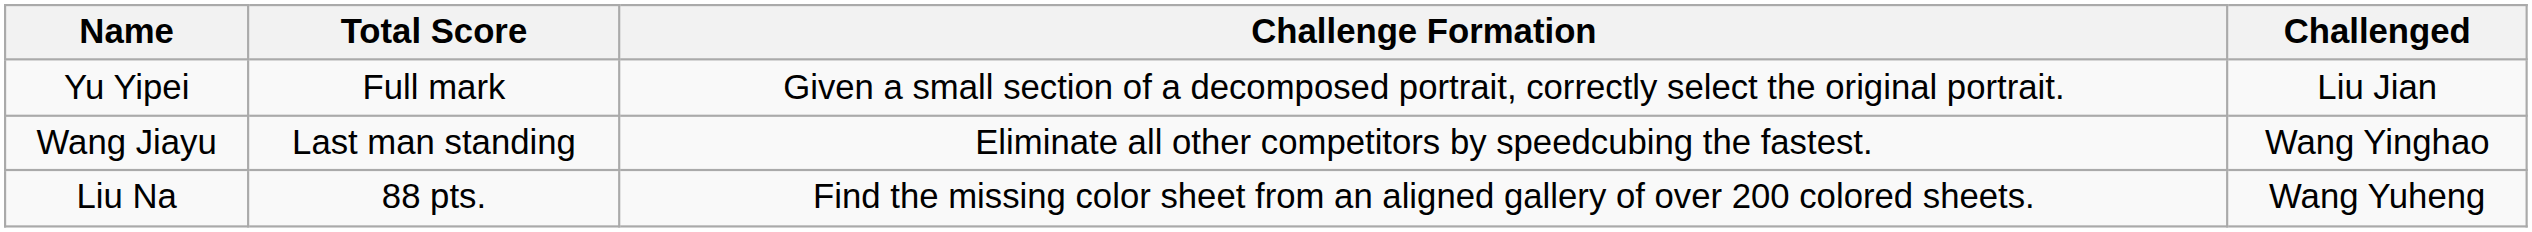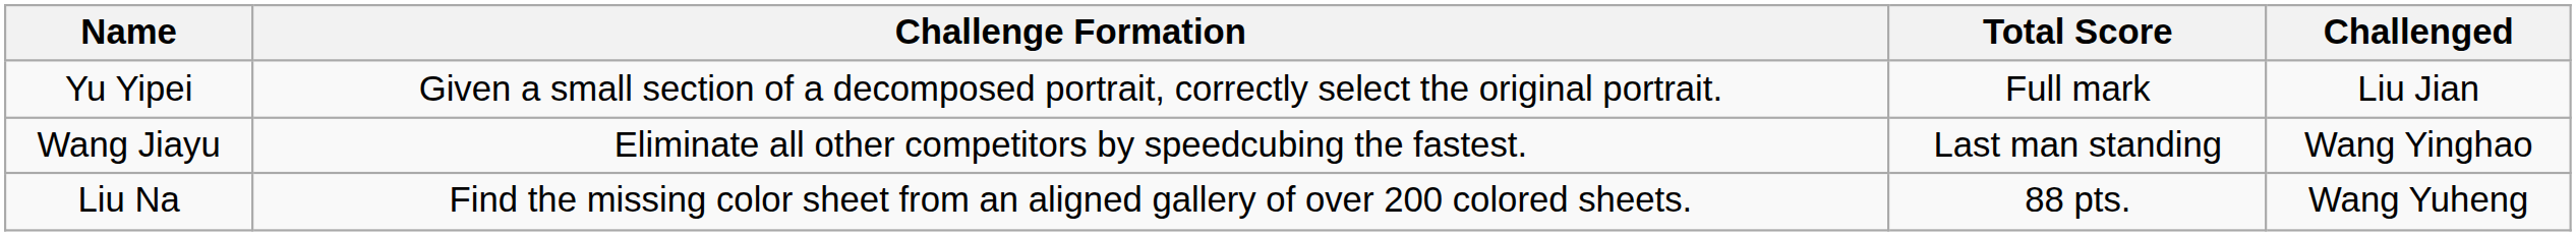columns swapped: Total Score <-> Challenge Formation
